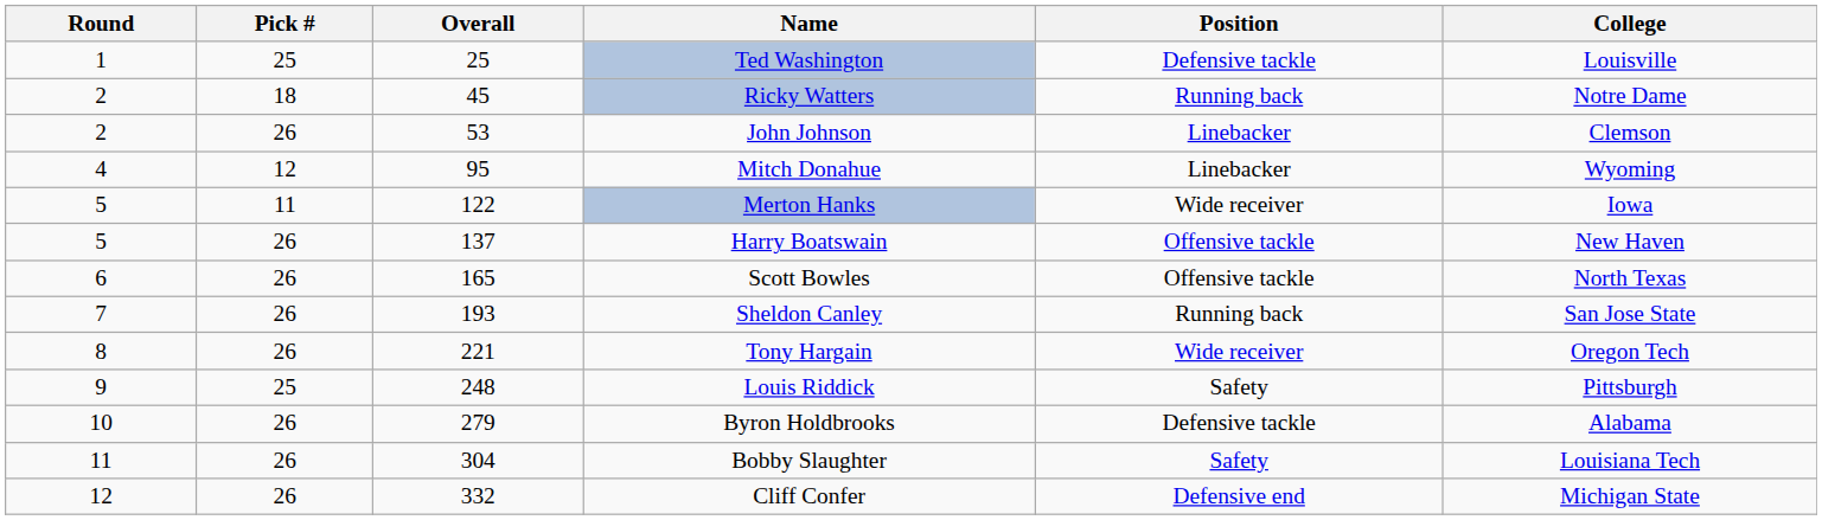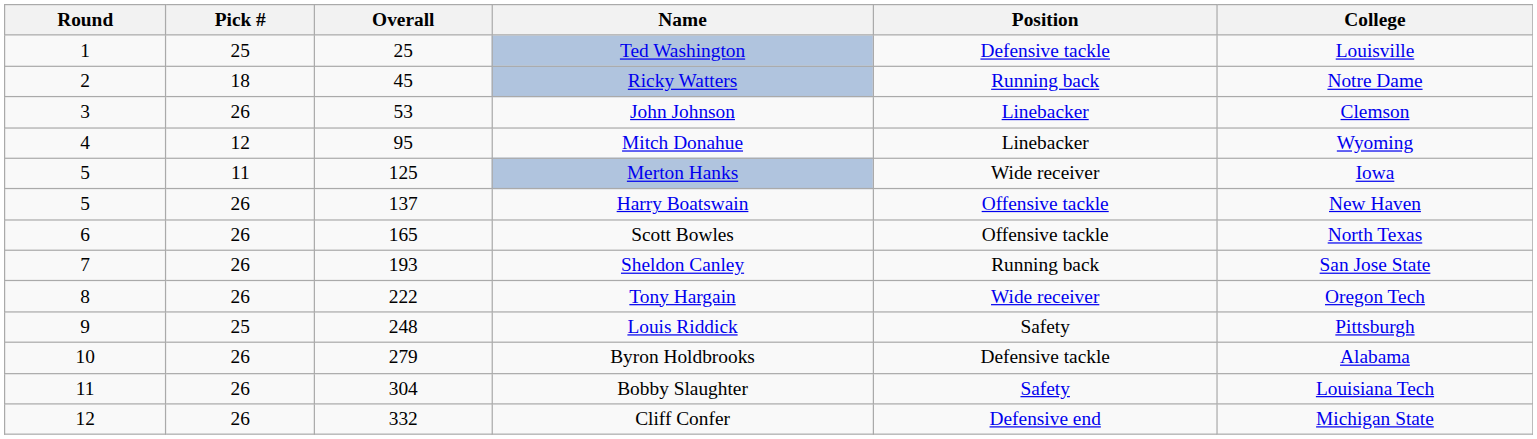John Johnson | Round: 2 -> 3
Merton Hanks | Overall: 122 -> 125
Tony Hargain | Overall: 221 -> 222
